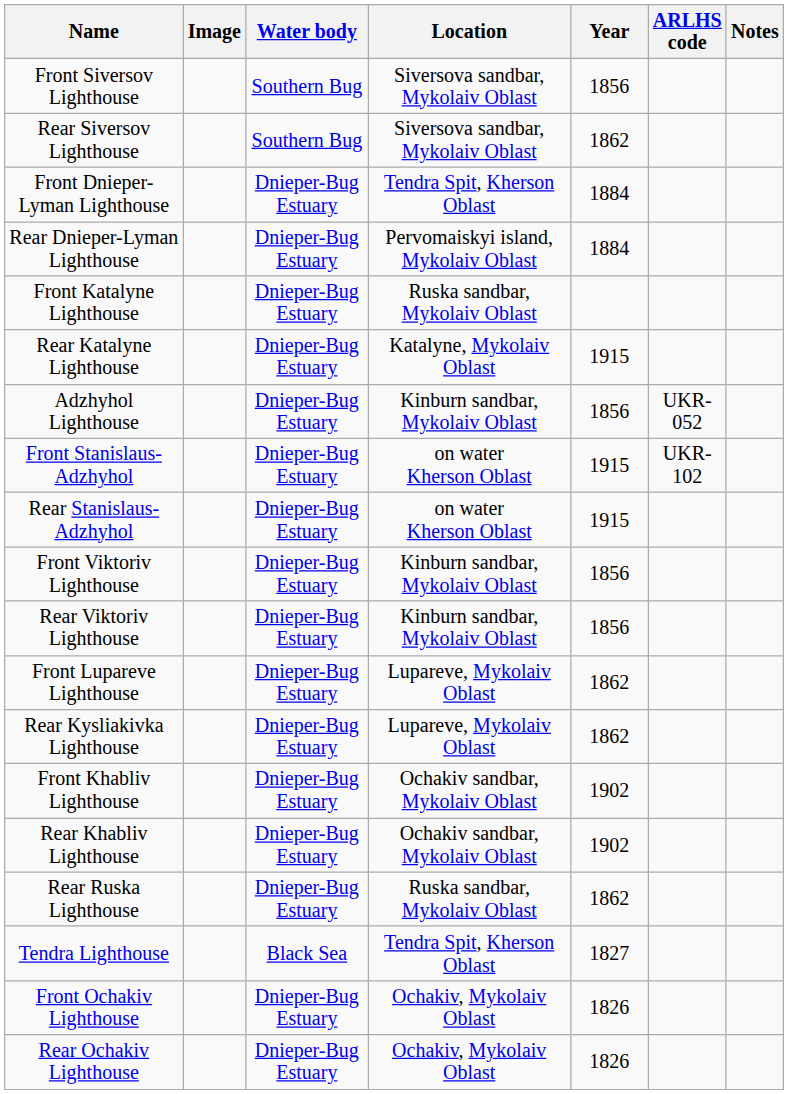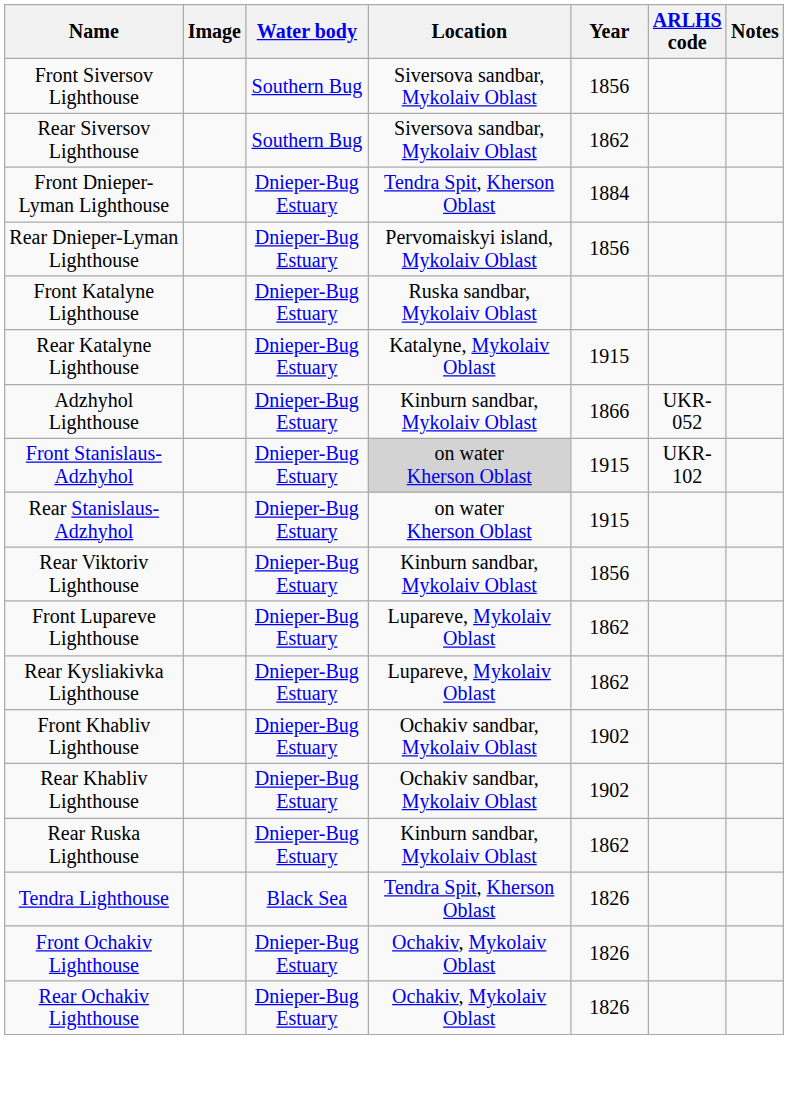Rear Dnieper-Lyman Lighthouse | Year: 1884 -> 1856
Adzhyhol Lighthouse | Year: 1856 -> 1866
Front Stanislaus-Adzhyhol | Location: no background -> lightgrey background
- row: Front Viktoriv Lighthouse | Dnieper-Bug Estuary | Kinburn sandbar, Mykolaiv Oblast | 1856
Rear Ruska Lighthouse | Location: Ruska sandbar, Mykolaiv Oblast -> Kinburn sandbar, Mykolaiv Oblast
Tendra Lighthouse | Year: 1827 -> 1826
